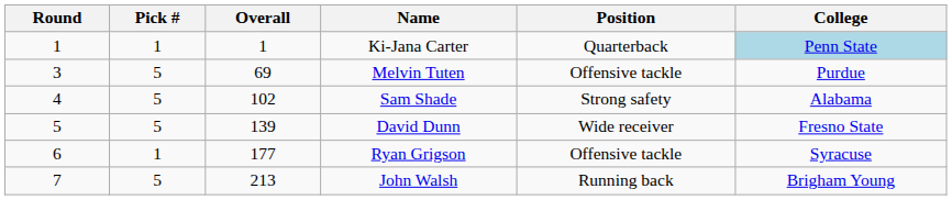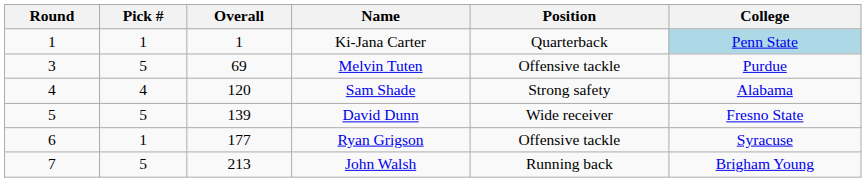Sam Shade | Pick #: 5 -> 4
Sam Shade | Overall: 102 -> 120
